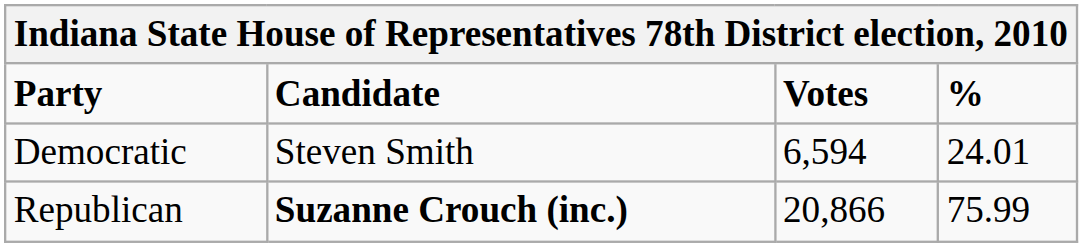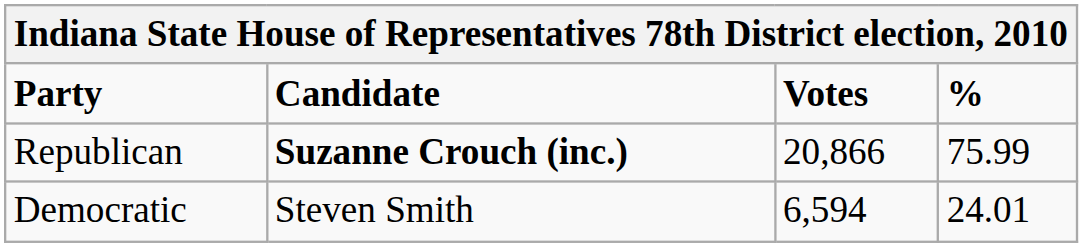rows swapped: Republican <-> Democratic
